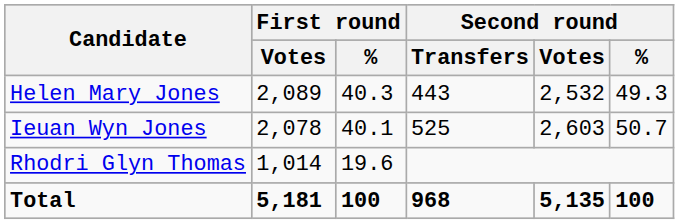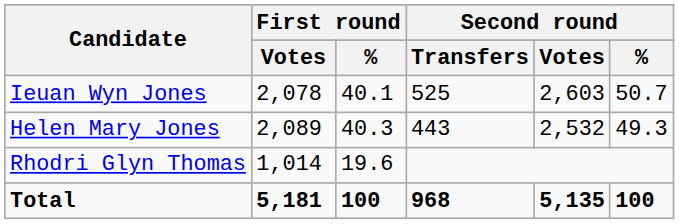rows swapped: Ieuan Wyn Jones <-> Helen Mary Jones
